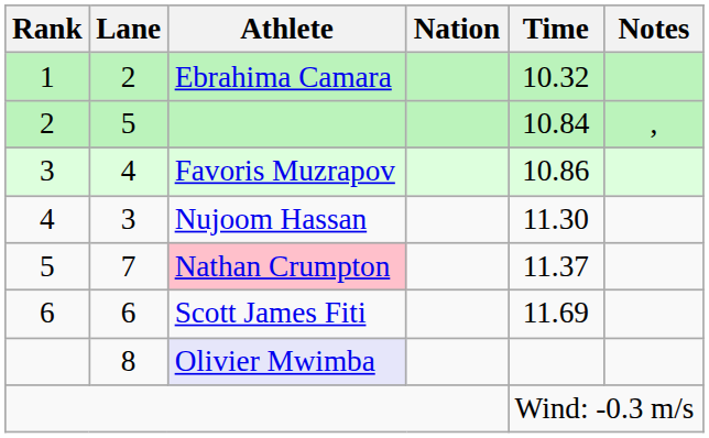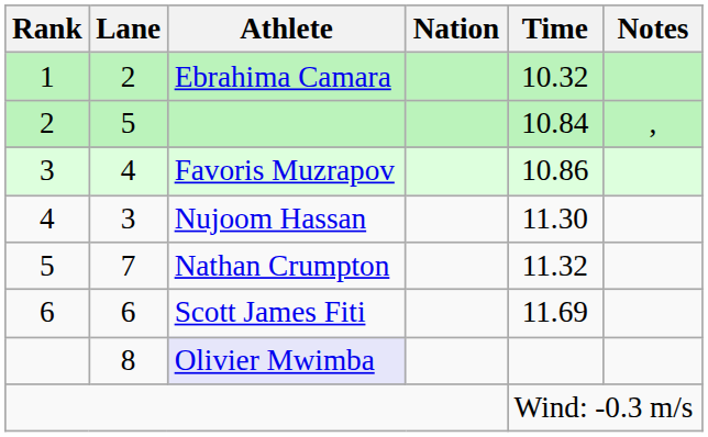7 | Athlete: pink background -> no background
7 | Time: 11.37 -> 11.32
